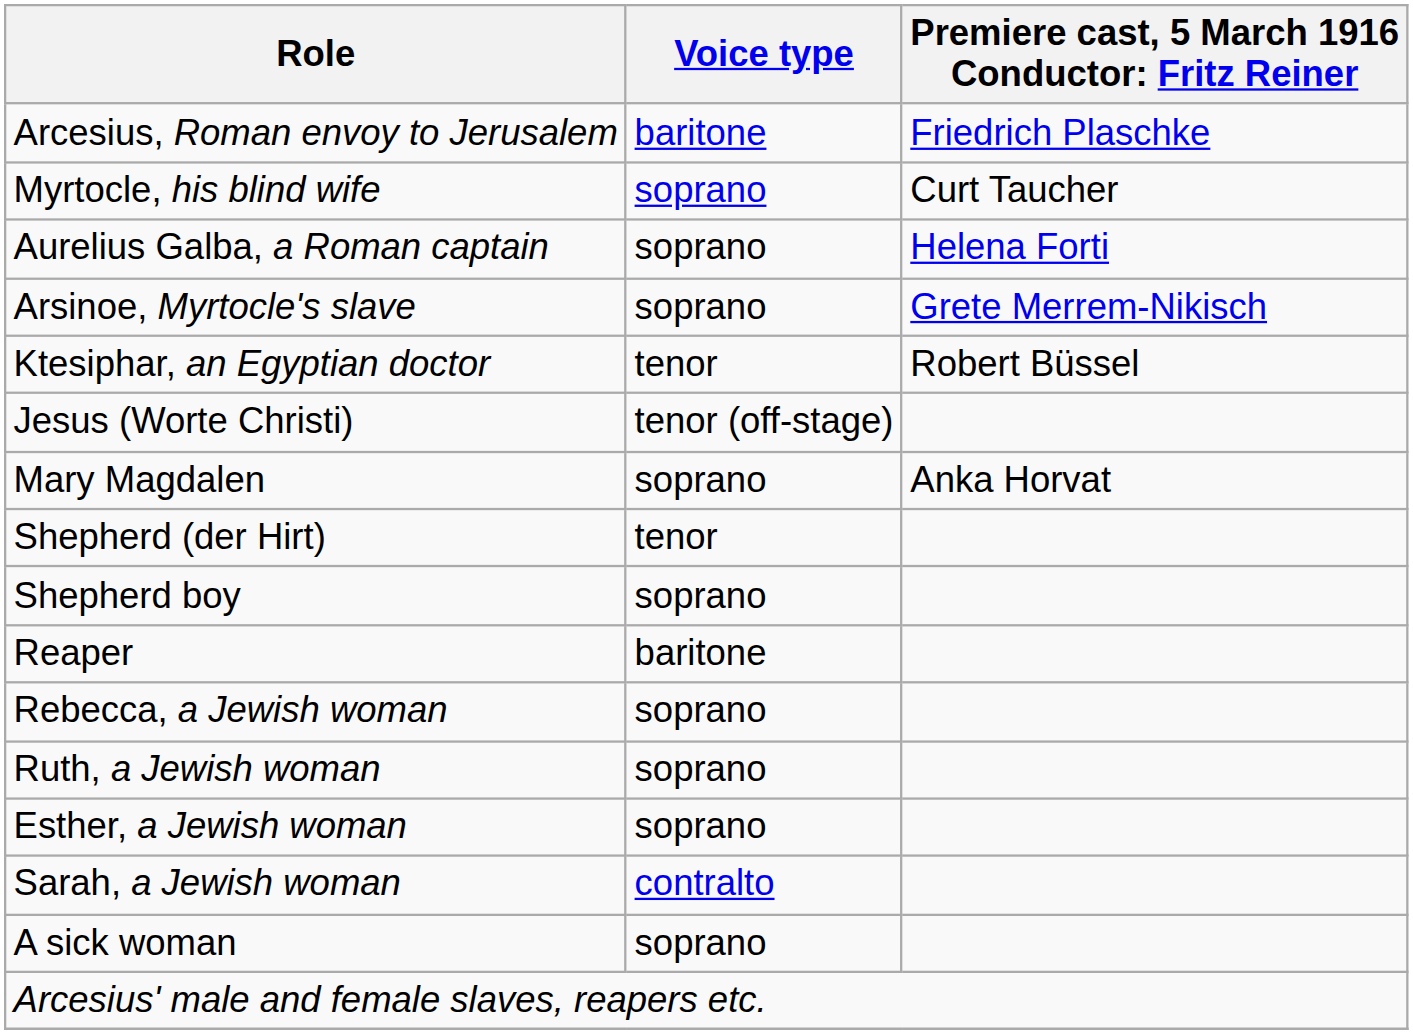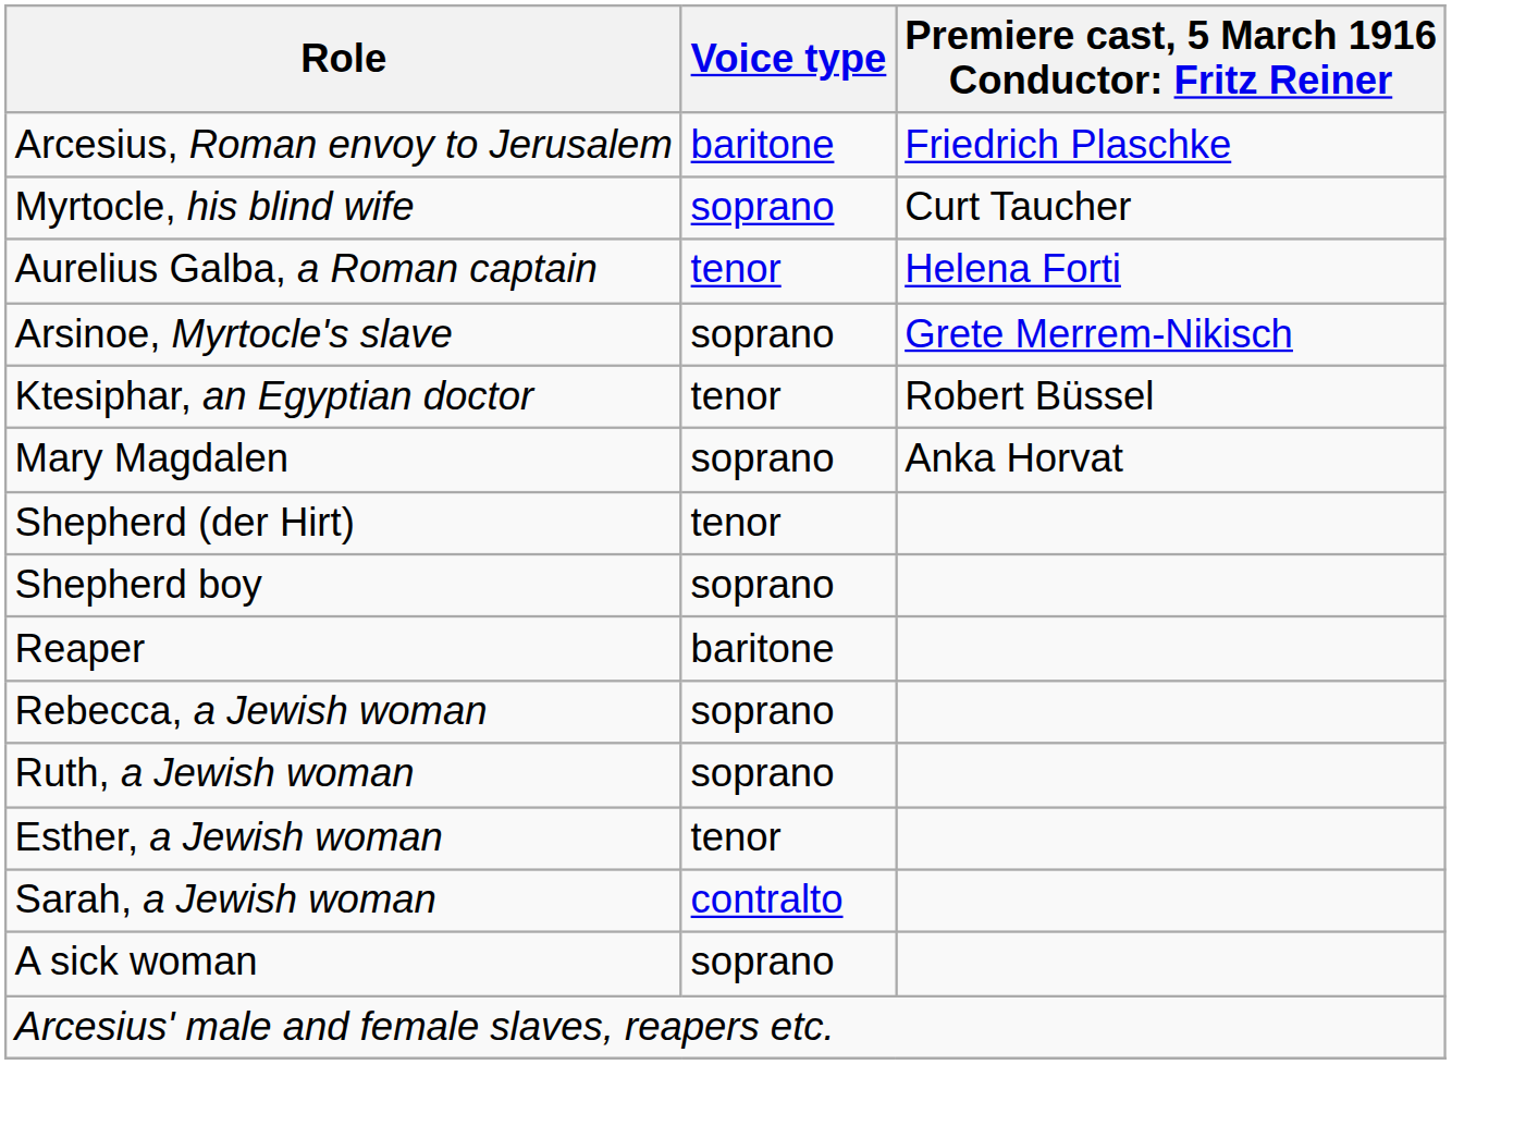Aurelius Galba, a Roman captain | Voice type: soprano -> tenor
- row: Jesus (Worte Christi) | tenor (off-stage)
Esther, a Jewish woman | Voice type: soprano -> tenor
